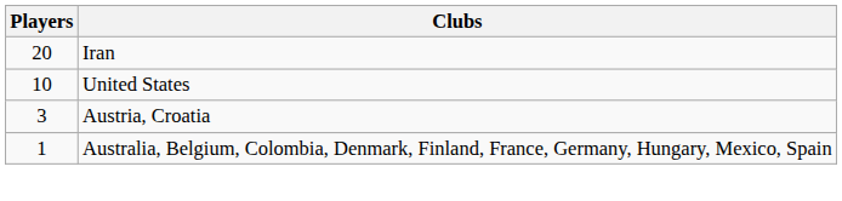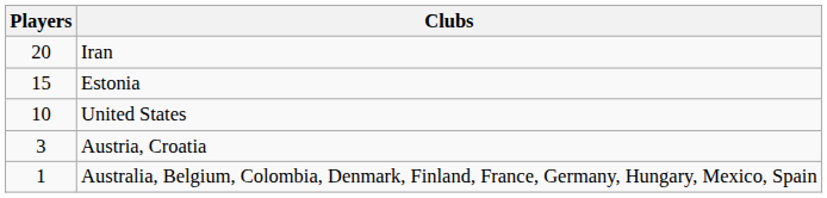+ row: 15 | Estonia
